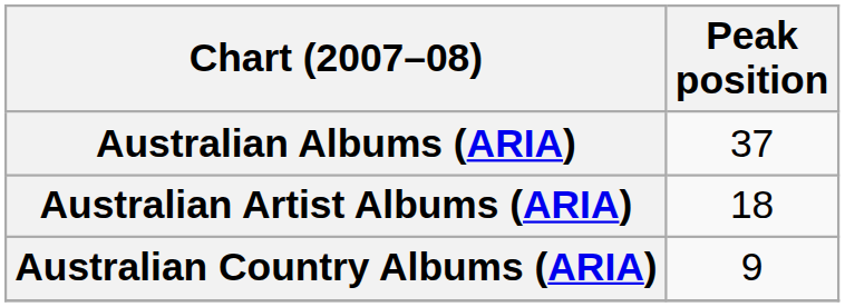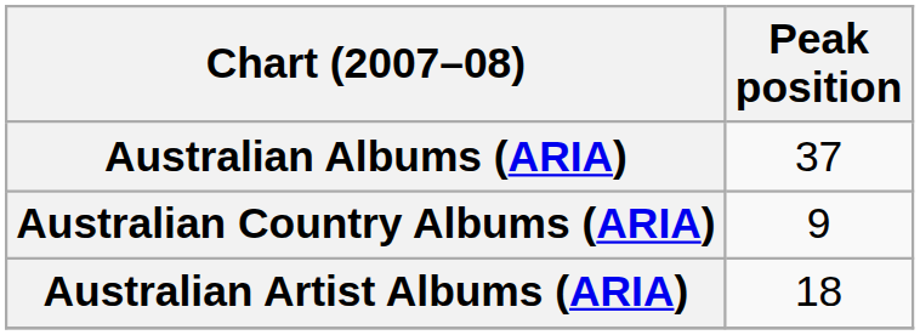rows swapped: Australian Artist Albums (ARIA) <-> Australian Country Albums (ARIA)
